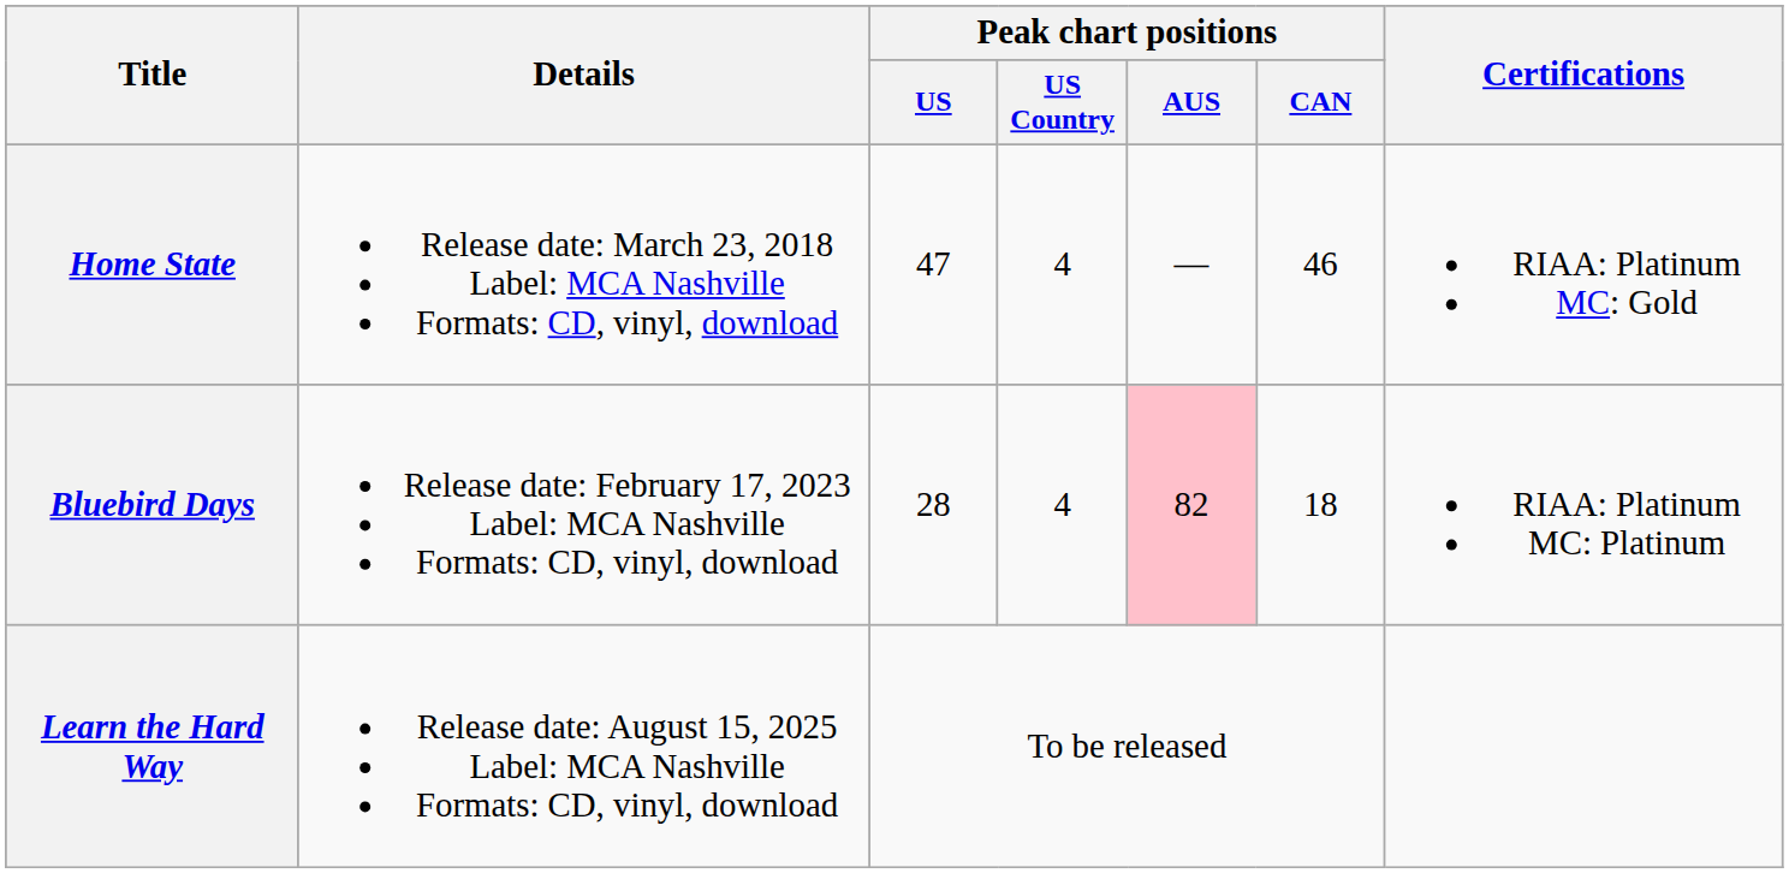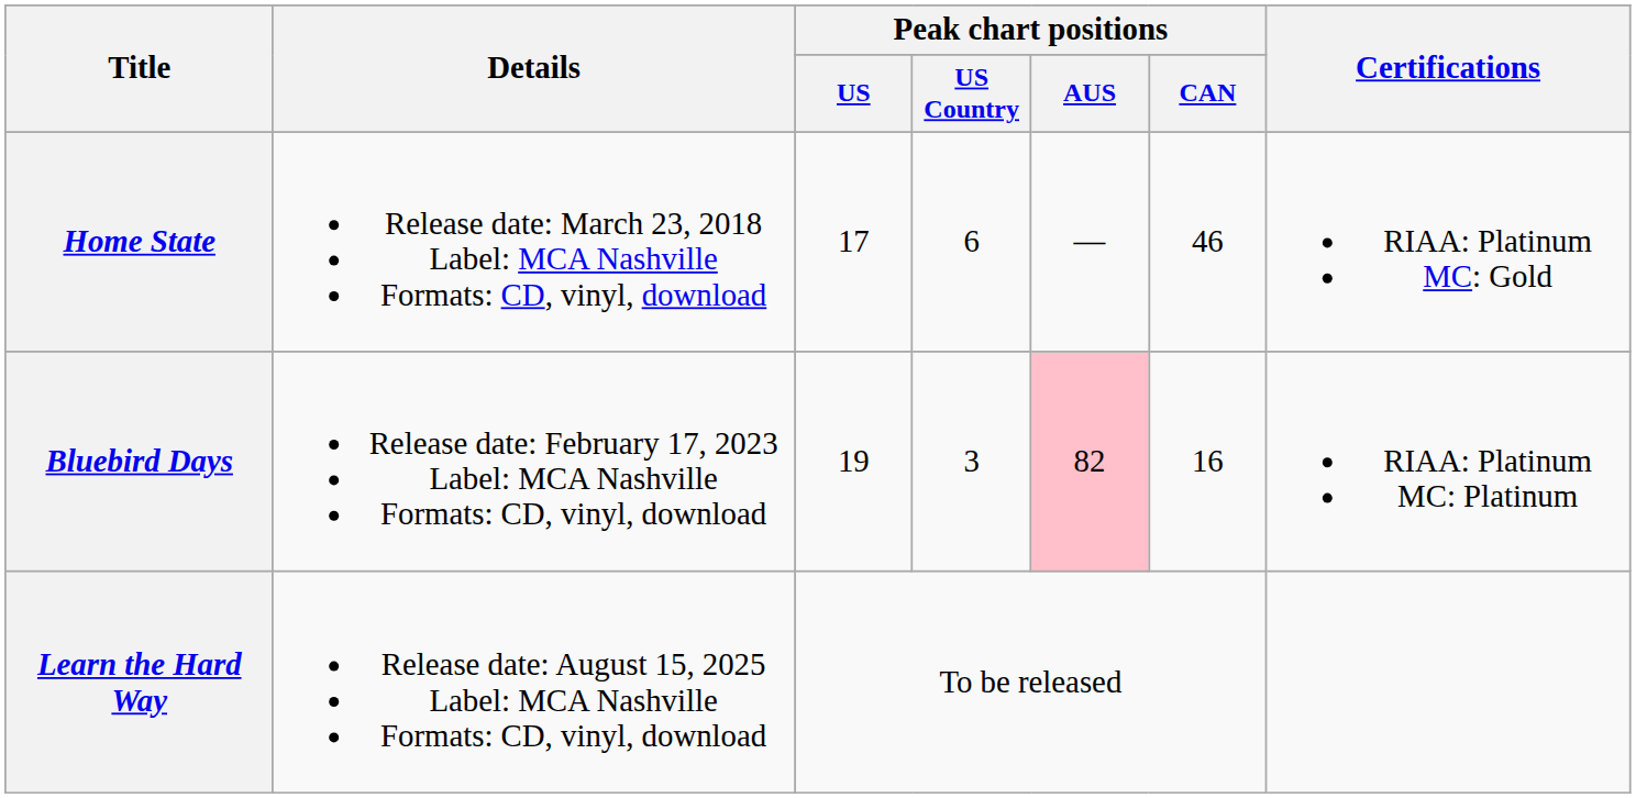Home State | Peak chart positions / US: 47 -> 17
Home State | Peak chart positions / US Country: 4 -> 6
Bluebird Days | Peak chart positions / US: 28 -> 19
Bluebird Days | Peak chart positions / US Country: 4 -> 3
Bluebird Days | Peak chart positions / CAN: 18 -> 16
